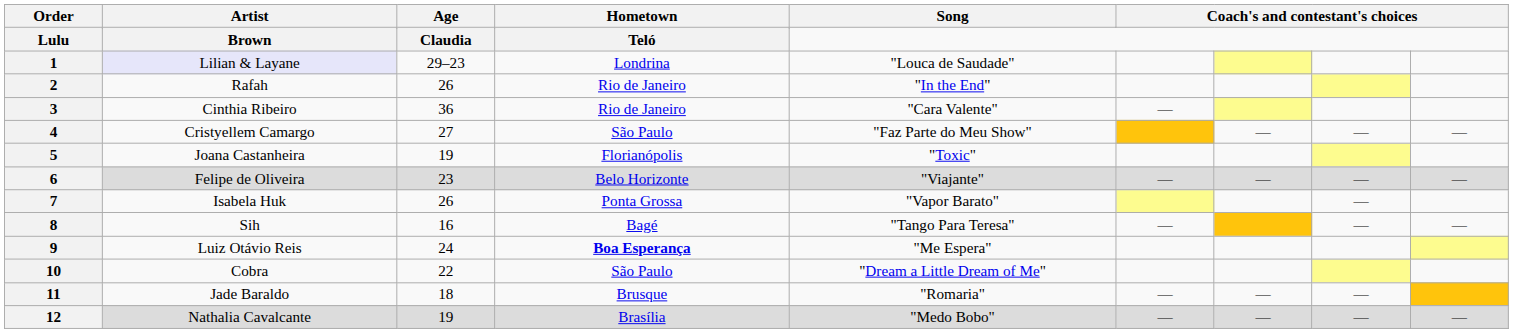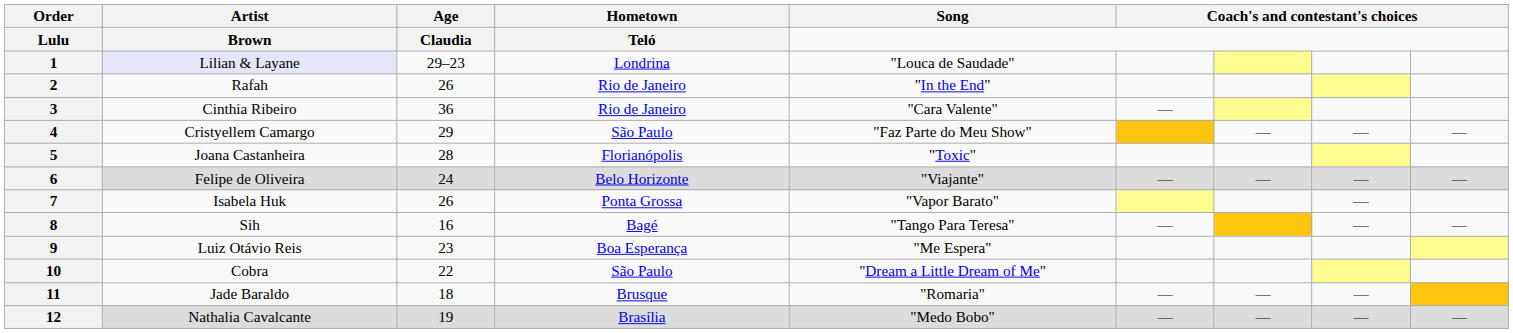4 | Age: 27 -> 29
5 | Age: 19 -> 28
6 | Age: 23 -> 24
9 | Age: 24 -> 23
9 | Hometown: bold -> normal
